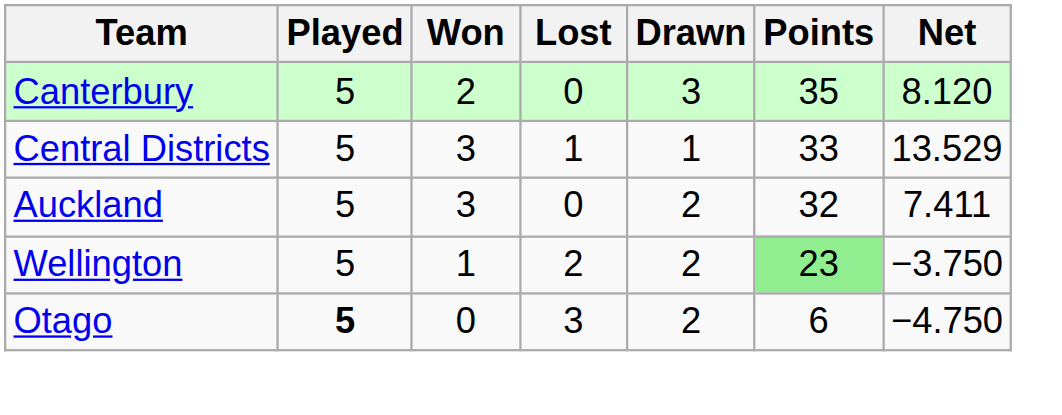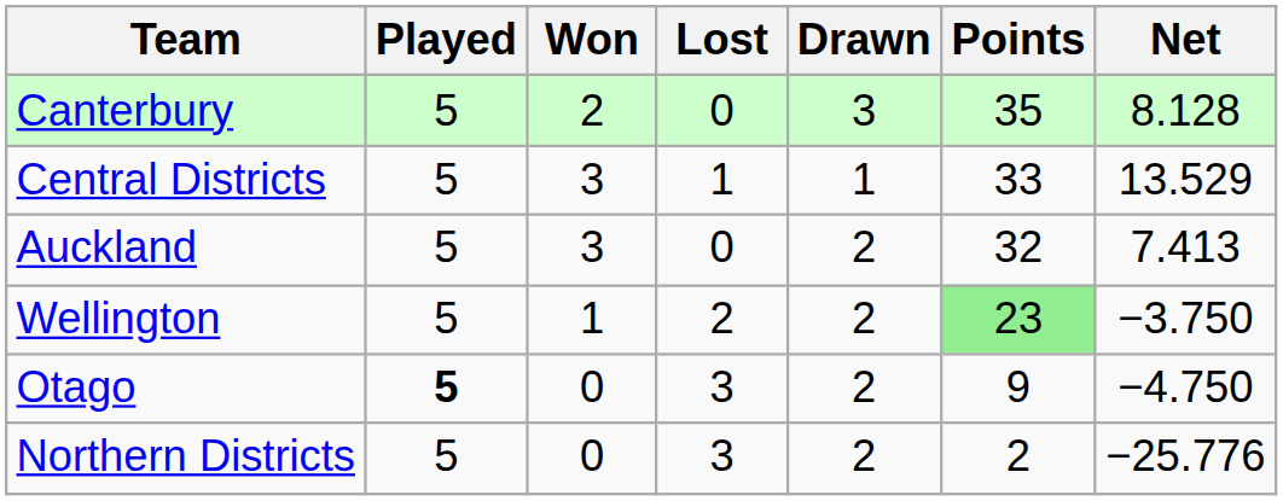Canterbury | Net: 8.120 -> 8.128
Auckland | Net: 7.411 -> 7.413
Otago | Points: 6 -> 9
+ row: Northern Districts | 5 | 0 | 3 | 2 | 2 | −25.776
